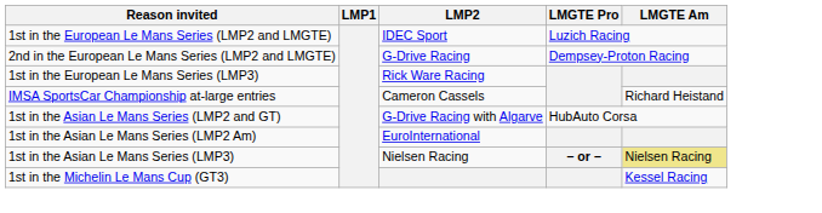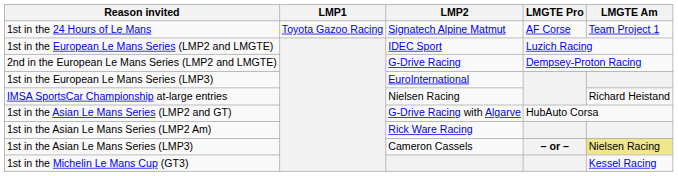+ row: 1st in the 24 Hours of Le Mans | Toyota Gazoo Racing | Signatech Alpine Matmut | AF Corse | Team Project 1
1st in the European Le Mans Series (LMP3) | LMP2: Rick Ware Racing -> EuroInternational
IMSA SportsCar Championship at-large entries | LMP2: Cameron Cassels -> Nielsen Racing
1st in the Asian Le Mans Series (LMP2 Am) | LMP2: EuroInternational -> Rick Ware Racing
1st in the Asian Le Mans Series (LMP3) | LMP2: Nielsen Racing -> Cameron Cassels
